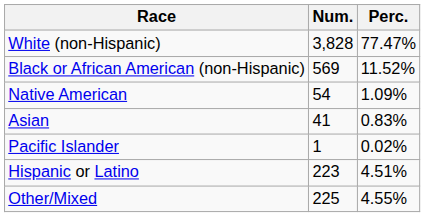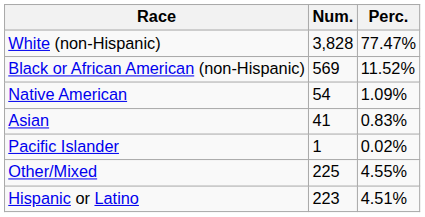rows swapped: Other/Mixed <-> Hispanic or Latino
